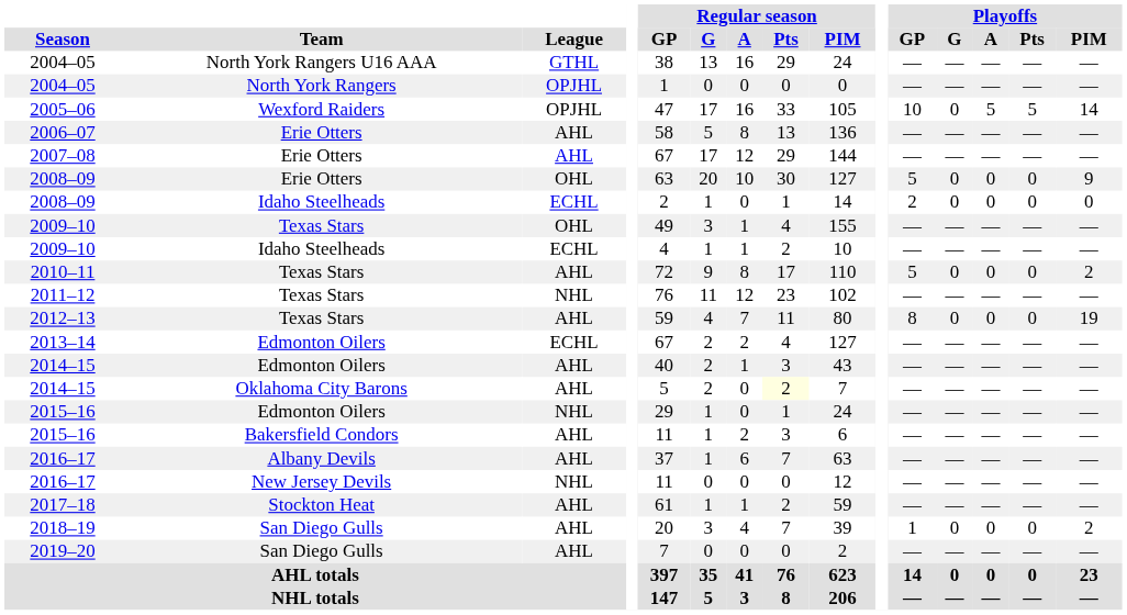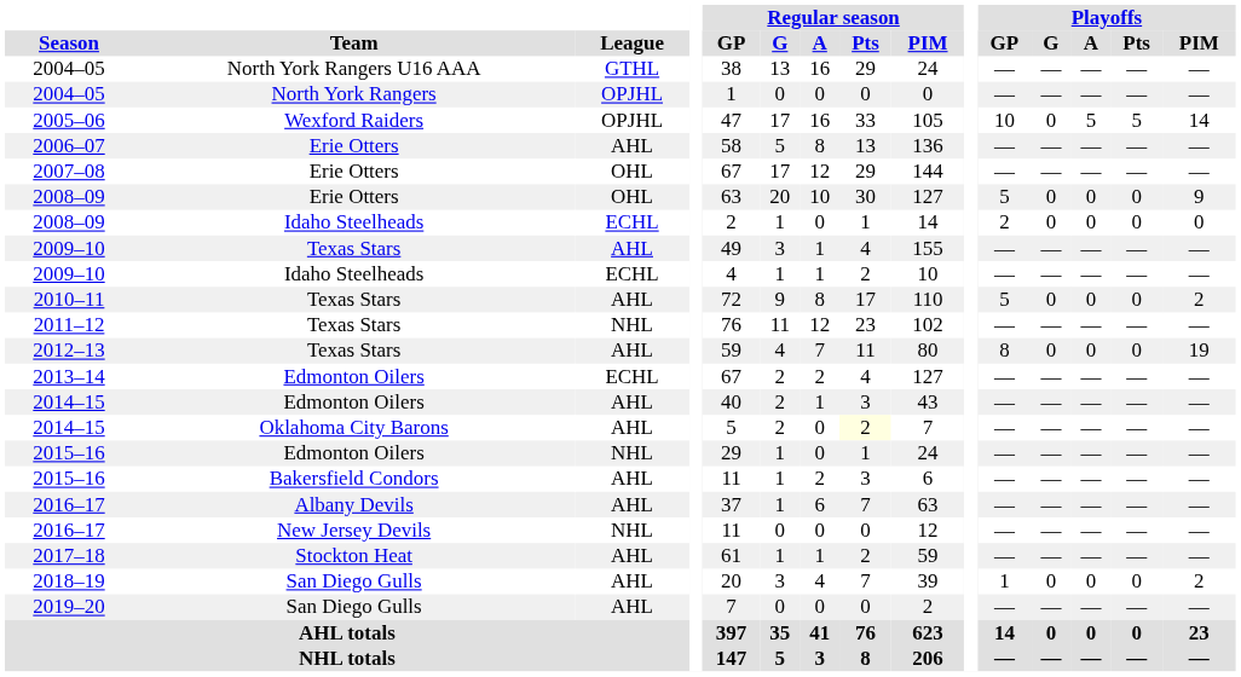2007–08 | League: AHL -> OHL
2009–10 / Texas Stars | League: OHL -> AHL
